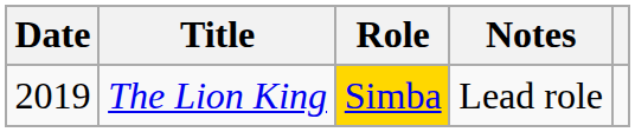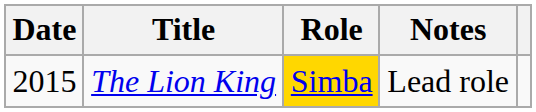The Lion King | Date: 2019 -> 2015
